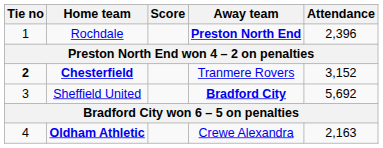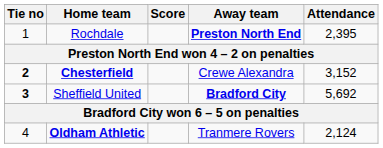Rochdale | Attendance: 2,396 -> 2,395
Chesterfield | Away team: Tranmere Rovers -> Crewe Alexandra
Sheffield United | Tie no: normal -> bold
Oldham Athletic | Away team: Crewe Alexandra -> Tranmere Rovers
Oldham Athletic | Attendance: 2,163 -> 2,124
